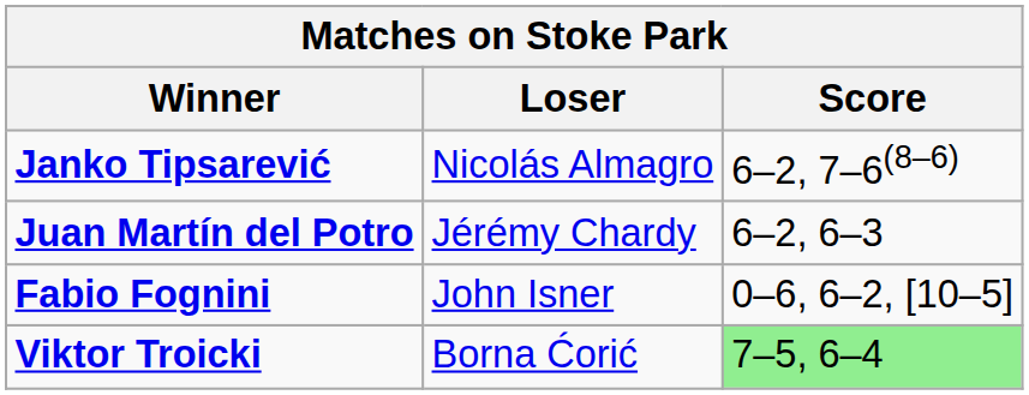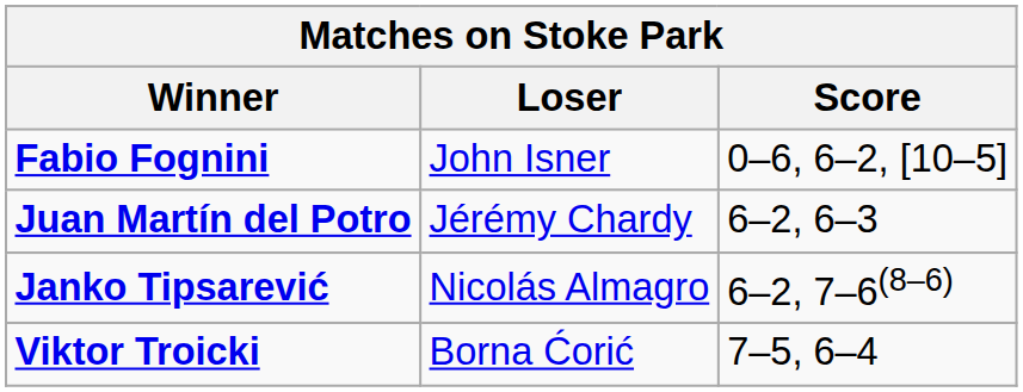rows swapped: Janko Tipsarević <-> Fabio Fognini
Viktor Troicki | Score: lightgreen background -> no background
